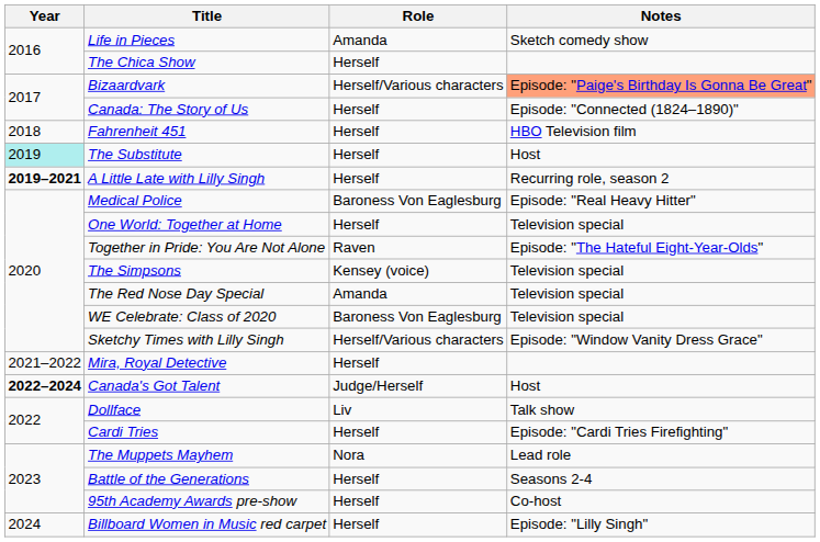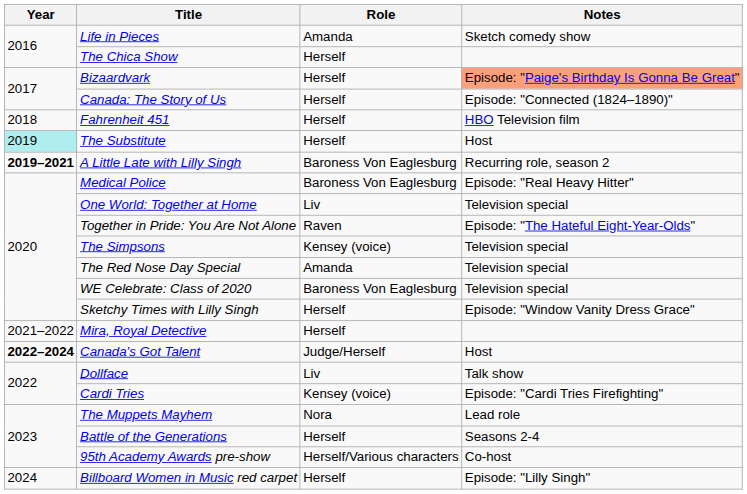Bizaardvark | Role: Herself/Various characters -> Herself
A Little Late with Lilly Singh | Role: Herself -> Baroness Von Eaglesburg
One World: Together at Home | Role: Herself -> Liv
Sketchy Times with Lilly Singh | Role: Herself/Various characters -> Herself
Cardi Tries | Role: Herself -> Kensey (voice)
95th Academy Awards pre-show | Role: Herself -> Herself/Various characters
